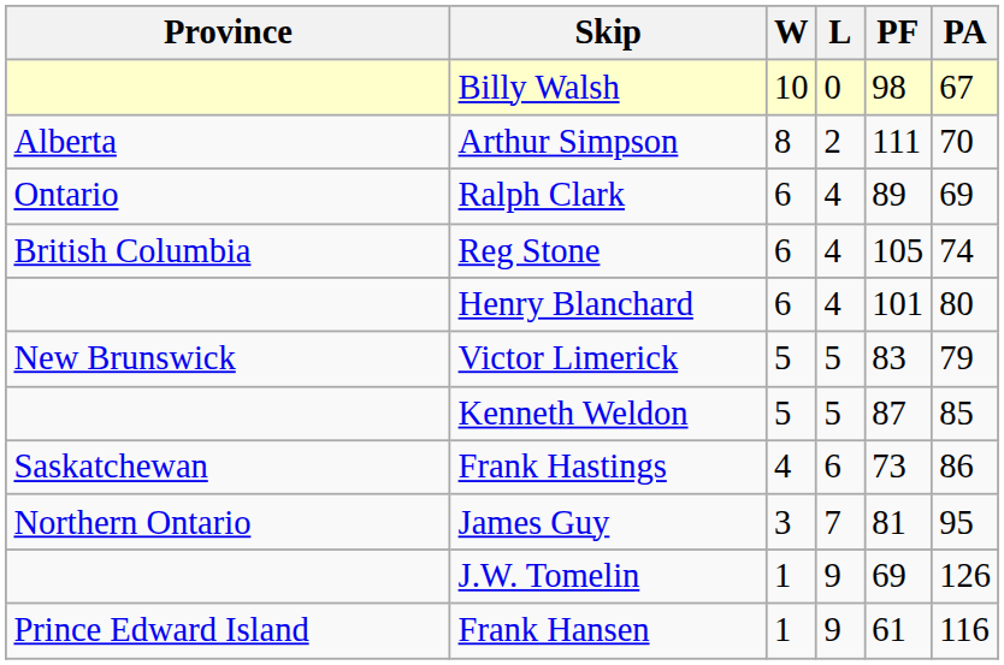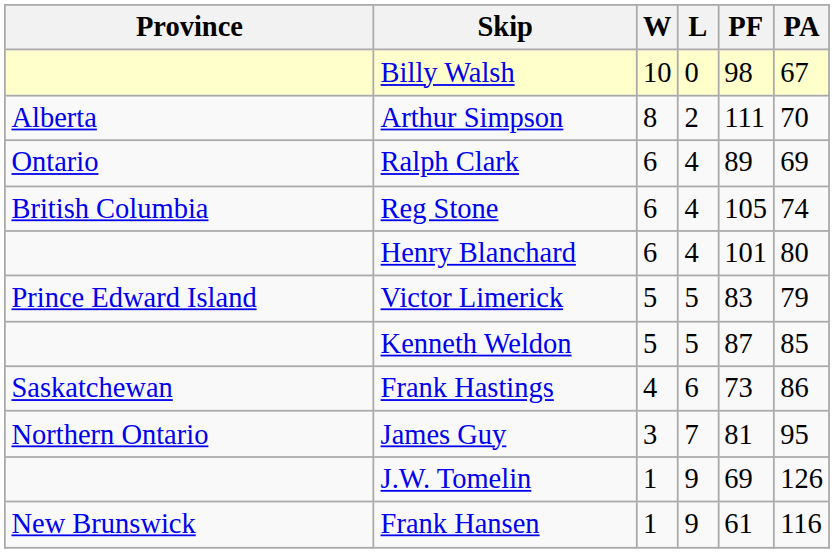Victor Limerick | Province: New Brunswick -> Prince Edward Island
Frank Hansen | Province: Prince Edward Island -> New Brunswick
